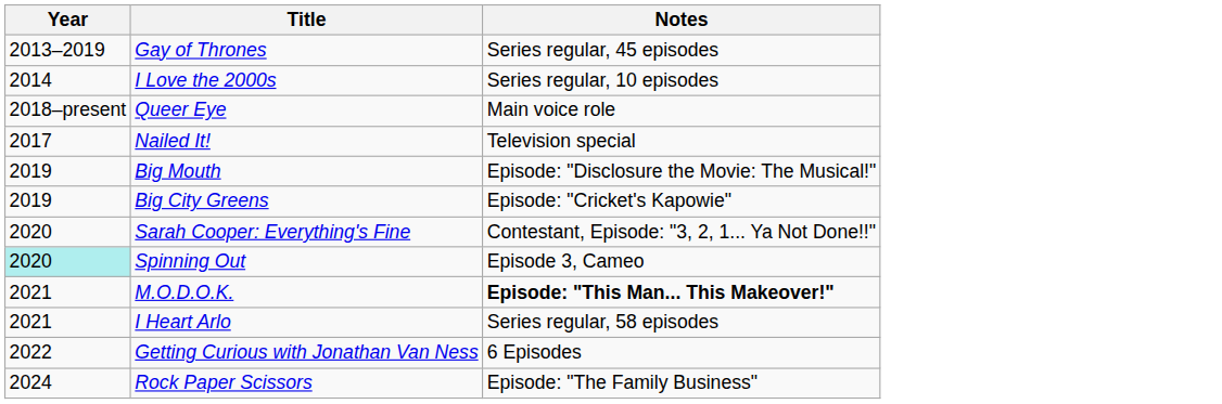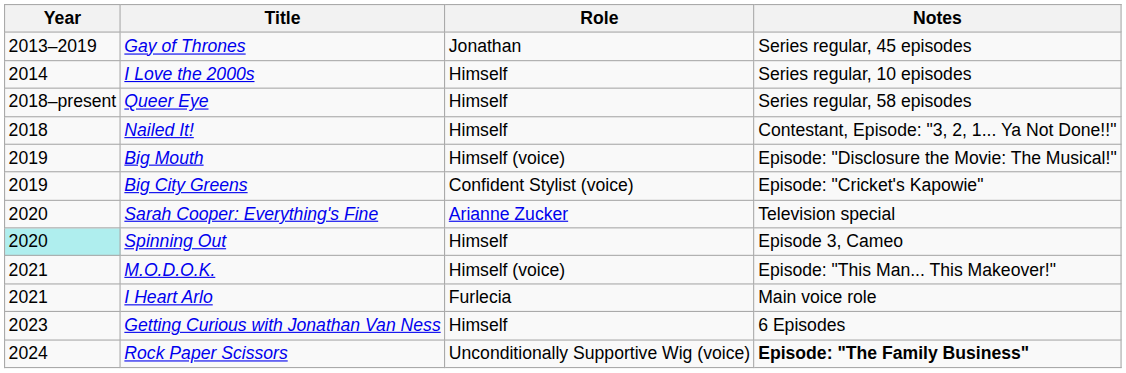+ column: Role | Jonathan | Himself | Himself | Himself | Himself (voice) | Confident Stylist (voice) | Arianne Zucker | Himself | Himself (voice) | Furlecia | Himself | Unconditionally Supportive Wig (voice)
Queer Eye | Notes: Main voice role -> Series regular, 58 episodes
Nailed It! | Year: 2017 -> 2018
Nailed It! | Notes: Television special -> Contestant, Episode: "3, 2, 1... Ya Not Done!!"
Sarah Cooper: Everything's Fine | Notes: Contestant, Episode: "3, 2, 1... Ya Not Done!!" -> Television special
M.O.D.O.K. | Notes: bold -> normal
I Heart Arlo | Notes: Series regular, 58 episodes -> Main voice role
Getting Curious with Jonathan Van Ness | Year: 2022 -> 2023
Rock Paper Scissors | Notes: normal -> bold
